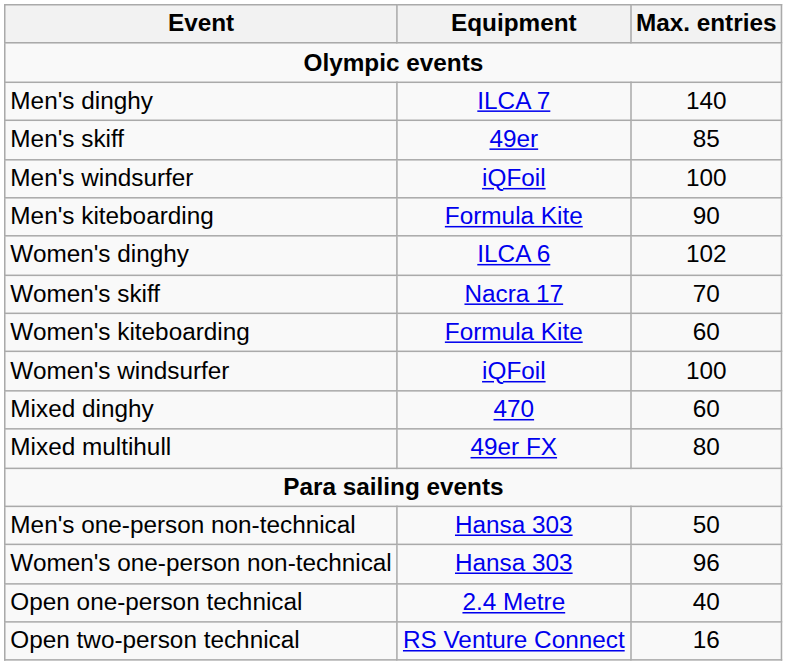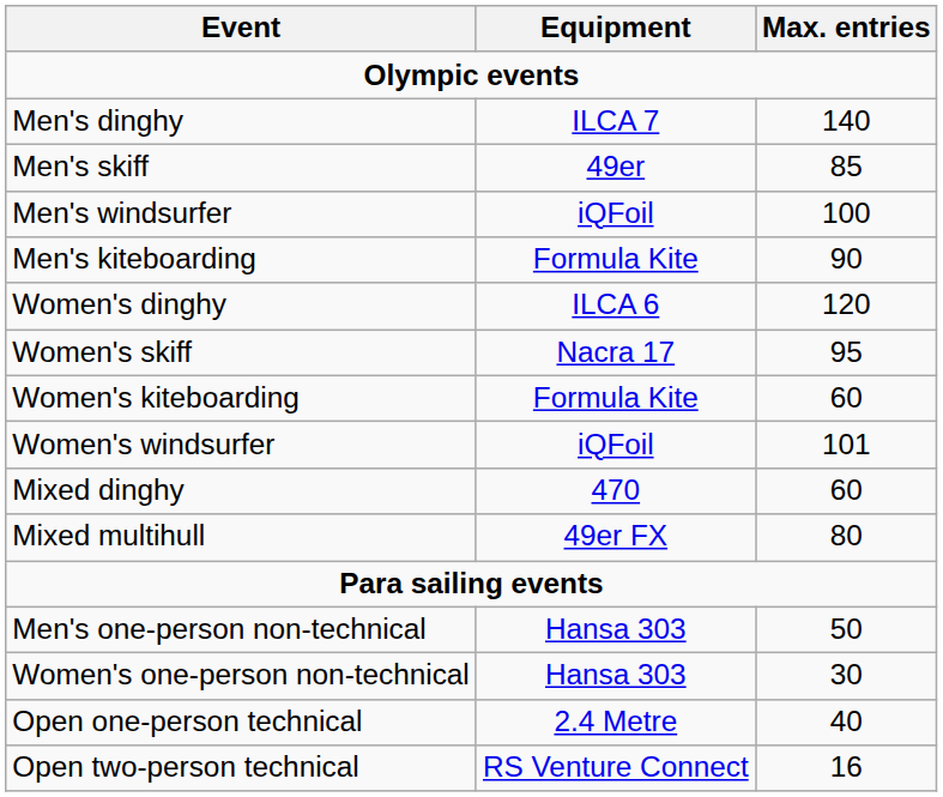Women's dinghy | Max. entries: 102 -> 120
Women's skiff | Max. entries: 70 -> 95
Women's windsurfer | Max. entries: 100 -> 101
Women's one-person non-technical | Max. entries: 96 -> 30
